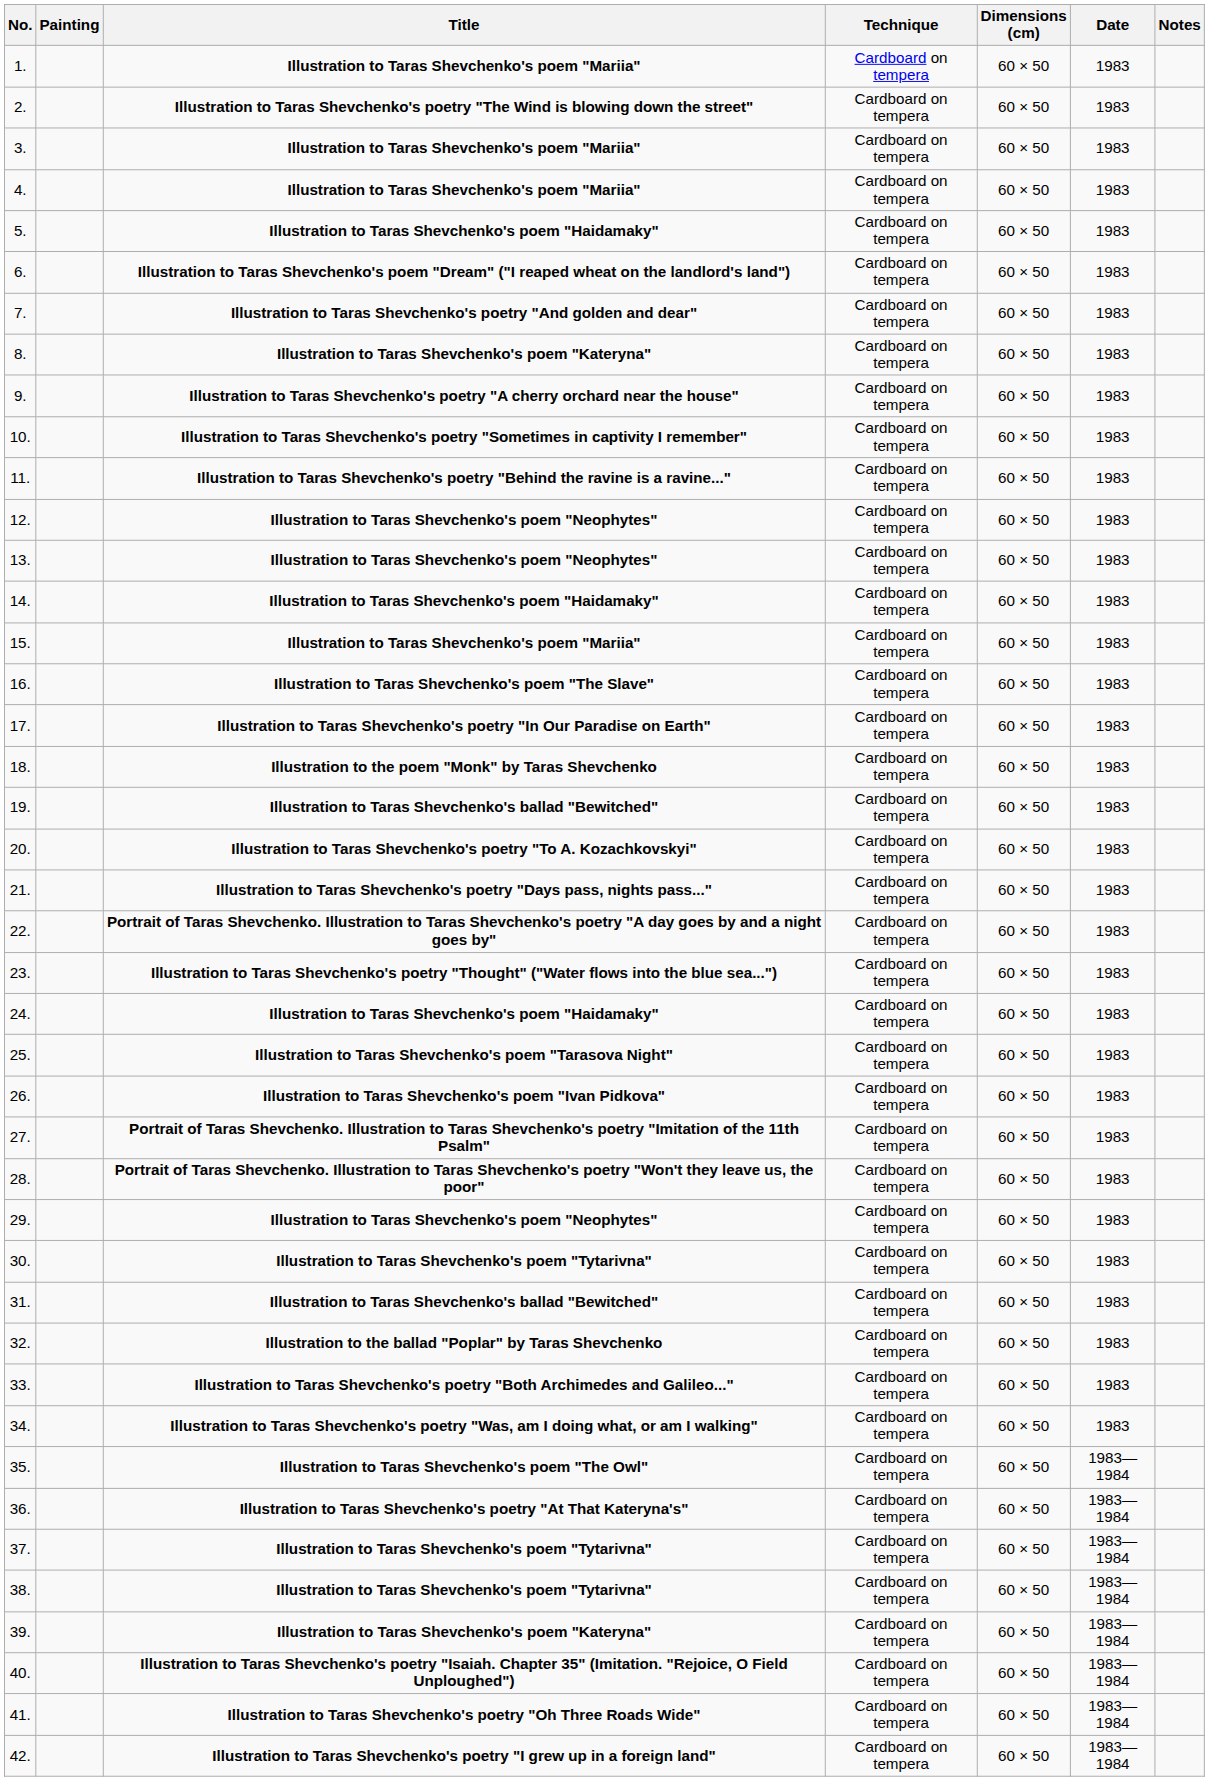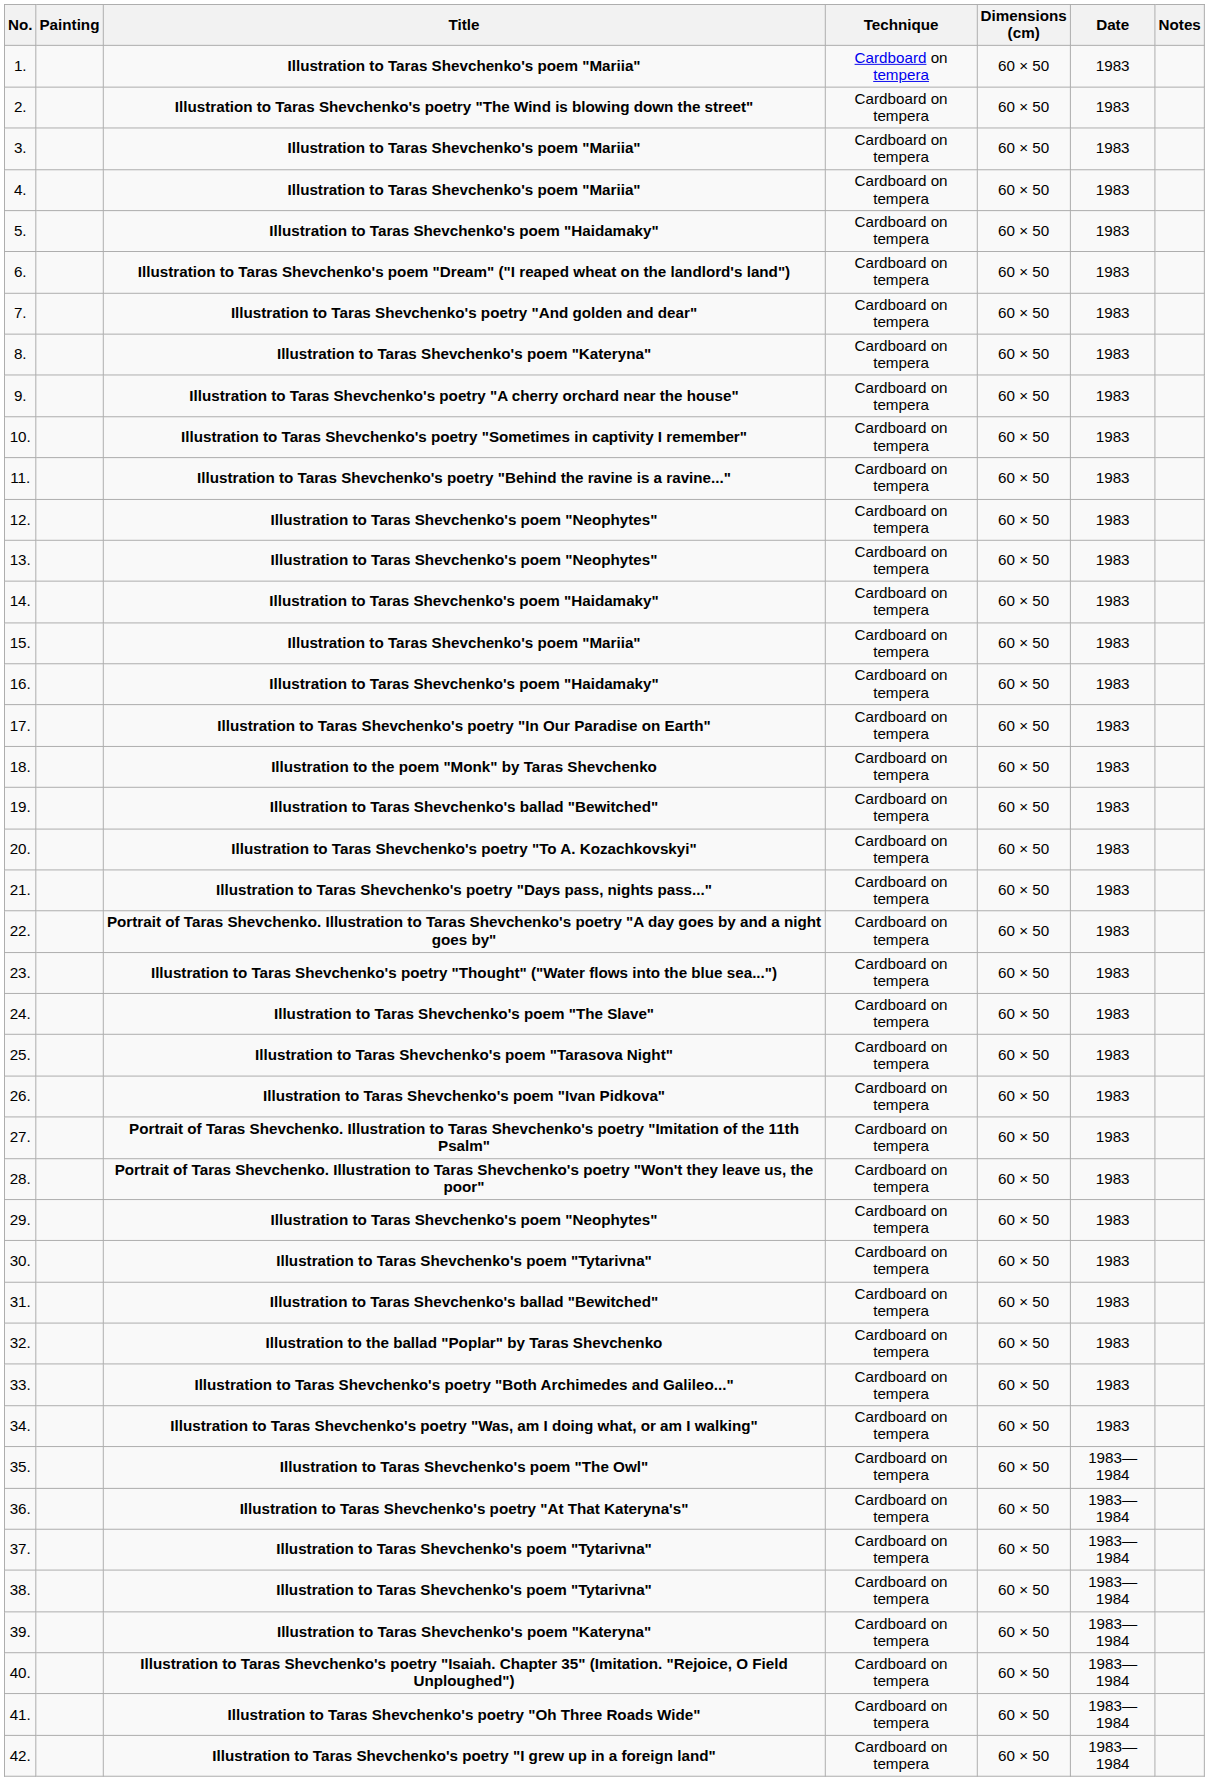16. | Title: Illustration to Taras Shevchenko's poem "The Slave" -> Illustration to Taras Shevchenko's poem "Haidamaky"
24. | Title: Illustration to Taras Shevchenko's poem "Haidamaky" -> Illustration to Taras Shevchenko's poem "The Slave"
